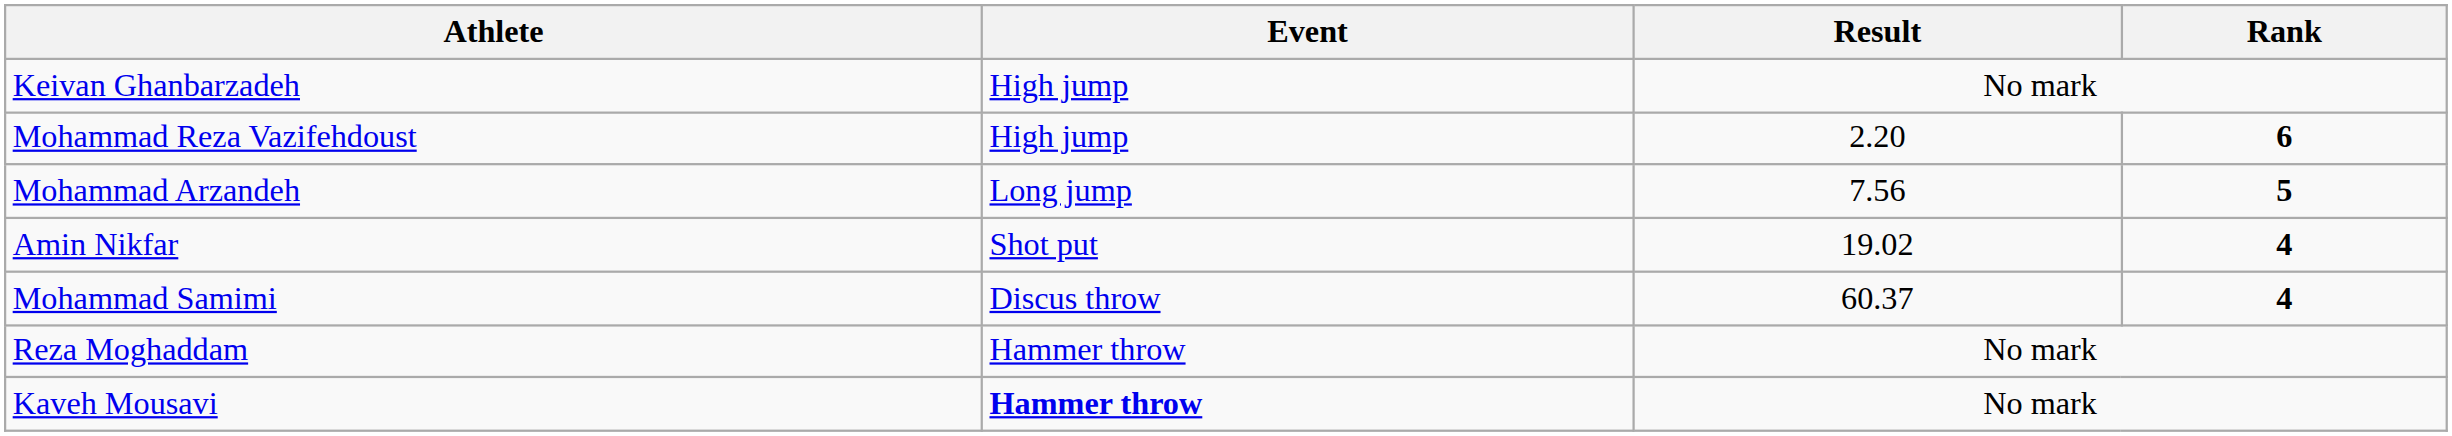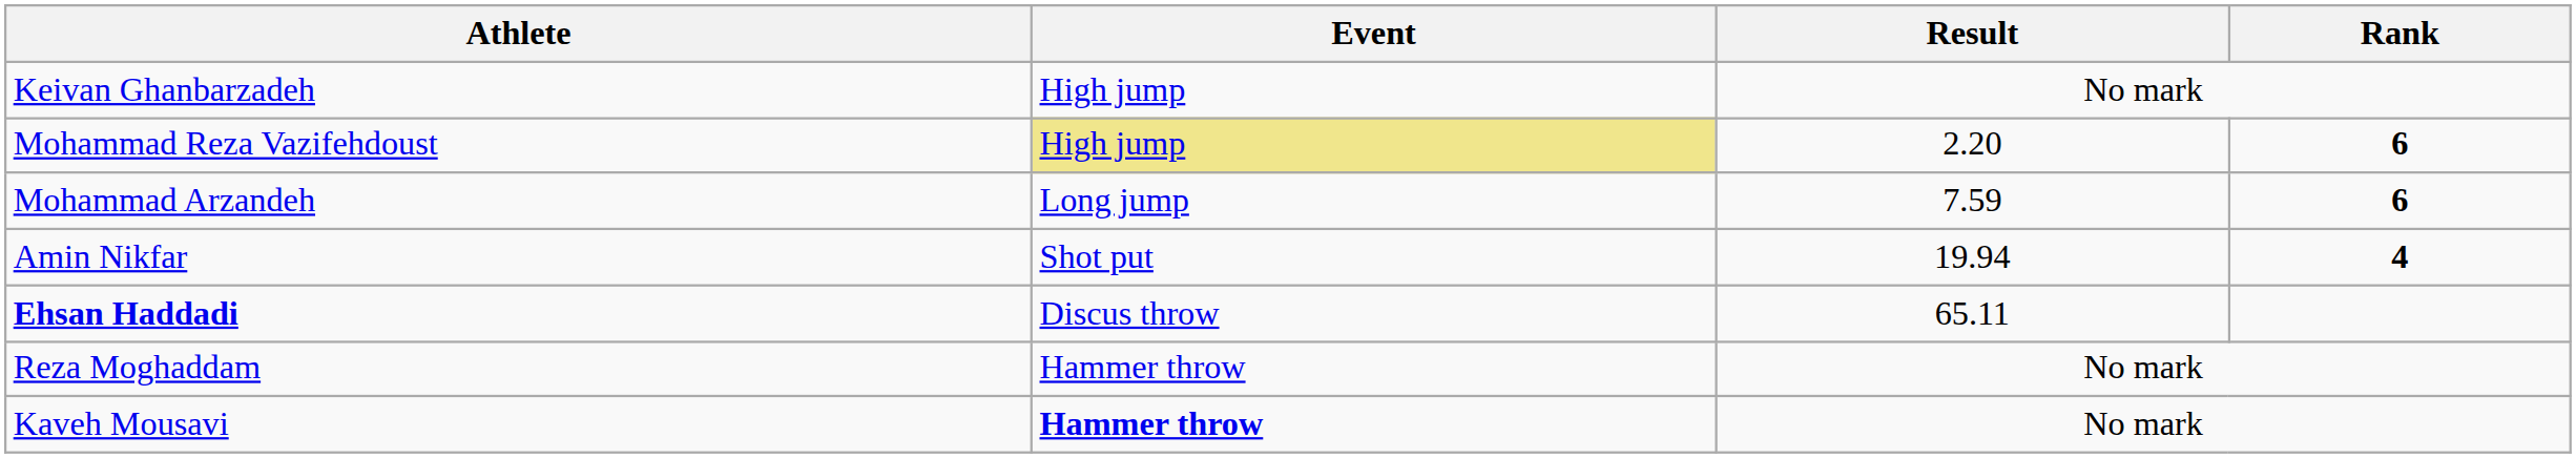Mohammad Reza Vazifehdoust | Event: no background -> khaki background
Mohammad Arzandeh | Result: 7.56 -> 7.59
Mohammad Arzandeh | Rank: 5 -> 6
Amin Nikfar | Result: 19.02 -> 19.94
+ row: Ehsan Haddadi | Discus throw | 65.11
- row: Mohammad Samimi | Discus throw | 60.37 | 4
